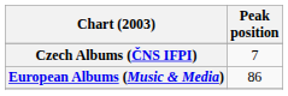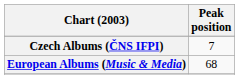European Albums (Music & Media) | Peak position: 86 -> 68
